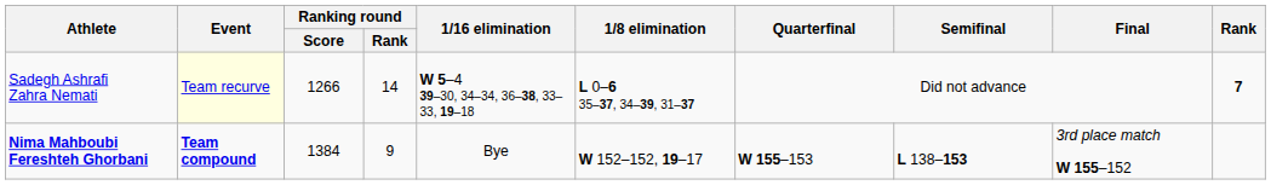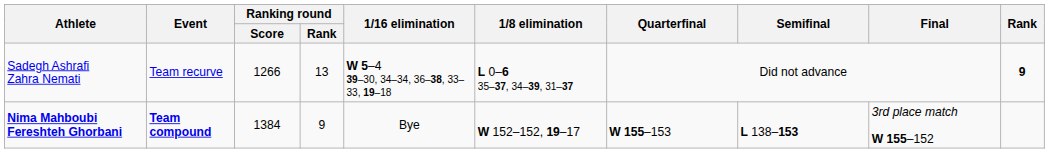Sadegh Ashrafi Zahra Nemati | Event: lightyellow background -> no background
Sadegh Ashrafi Zahra Nemati | Ranking round / Rank: 14 -> 13
Sadegh Ashrafi Zahra Nemati | Rank: 7 -> 9
